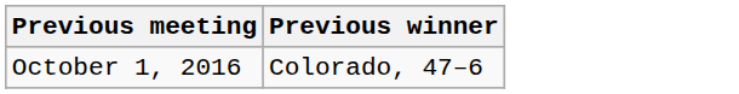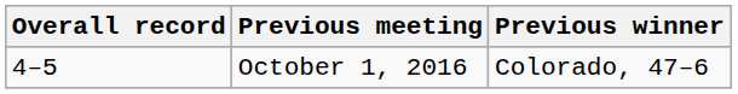+ column: Overall record | 4–5
